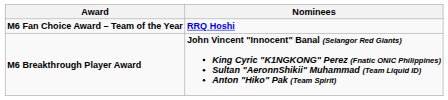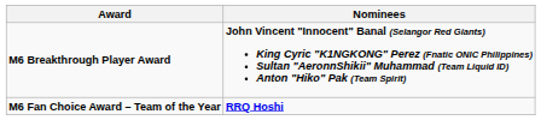rows swapped: M6 Fan Choice Award – Team of the Year <-> M6 Breakthrough Player Award
